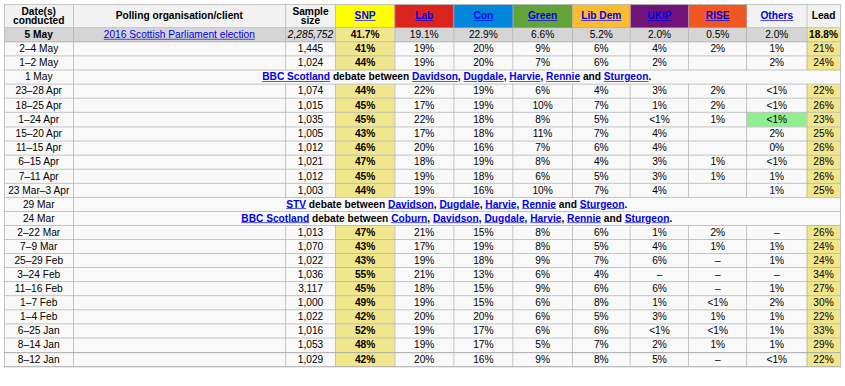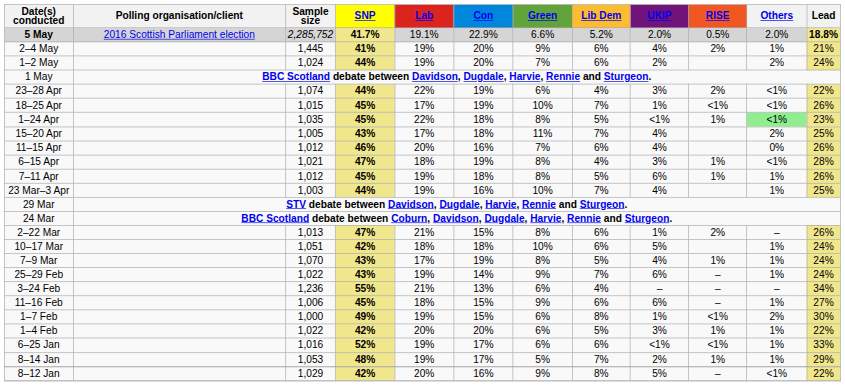18–25 Apr | RISE: 2% -> <1%
7–11 Apr | Green: 6% -> 8%
7–11 Apr | UKIP: 3% -> 6%
+ row: 10–17 Mar | 1,051 | 42% | 18% | 18% | 10% | 6% | 5% | 1% | 24%
25–29 Feb | Con: 18% -> 14%
3–24 Feb | Sample size: 1,036 -> 1,236
11–16 Feb | Sample size: 3,117 -> 1,006
